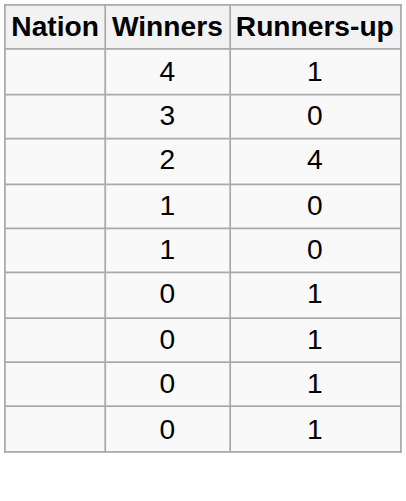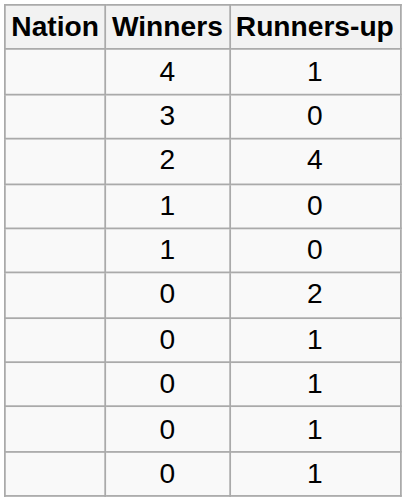+ row: 0 | 2
